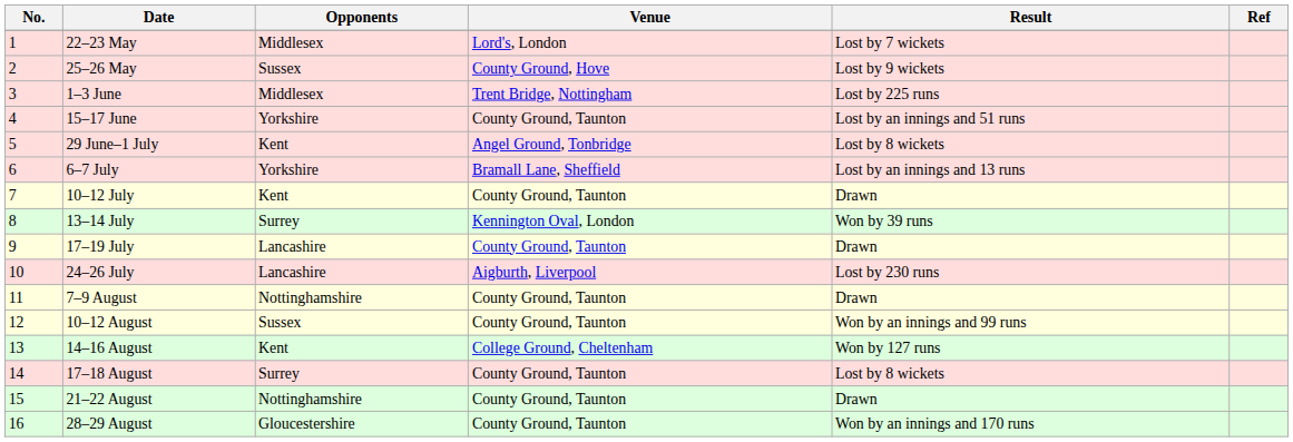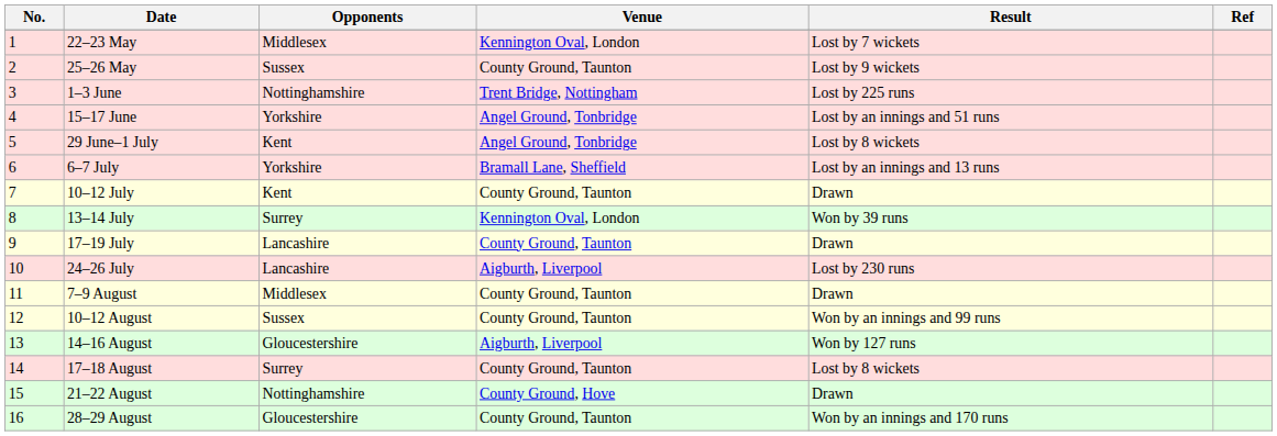22–23 May | Venue: Lord's, London -> Kennington Oval, London
25–26 May | Venue: County Ground, Hove -> County Ground, Taunton
1–3 June | Opponents: Middlesex -> Nottinghamshire
15–17 June | Venue: County Ground, Taunton -> Angel Ground, Tonbridge
7–9 August | Opponents: Nottinghamshire -> Middlesex
14–16 August | Opponents: Kent -> Gloucestershire
14–16 August | Venue: College Ground, Cheltenham -> Aigburth, Liverpool
21–22 August | Venue: County Ground, Taunton -> County Ground, Hove
